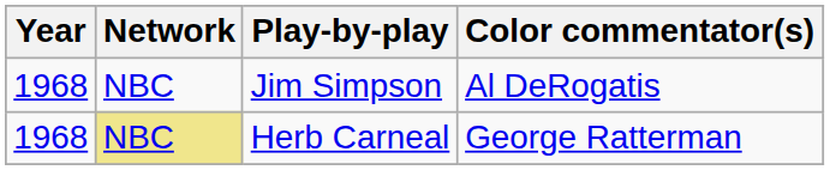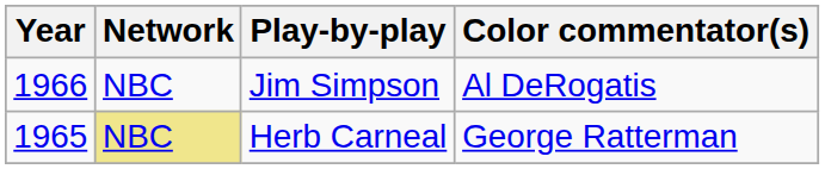Jim Simpson | Year: 1968 -> 1966
Herb Carneal | Year: 1968 -> 1965
